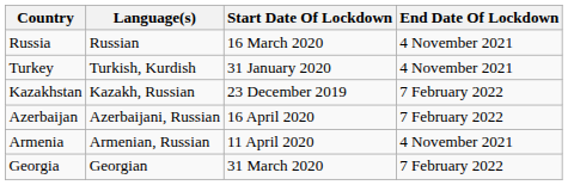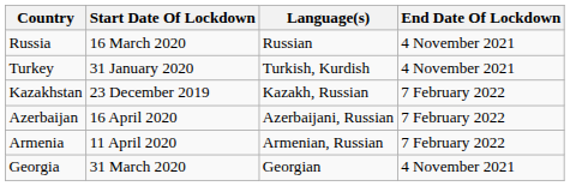columns swapped: Language(s) <-> Start Date Of Lockdown
Armenia | End Date Of Lockdown: 4 November 2021 -> 7 February 2022
Georgia | End Date Of Lockdown: 7 February 2022 -> 4 November 2021
